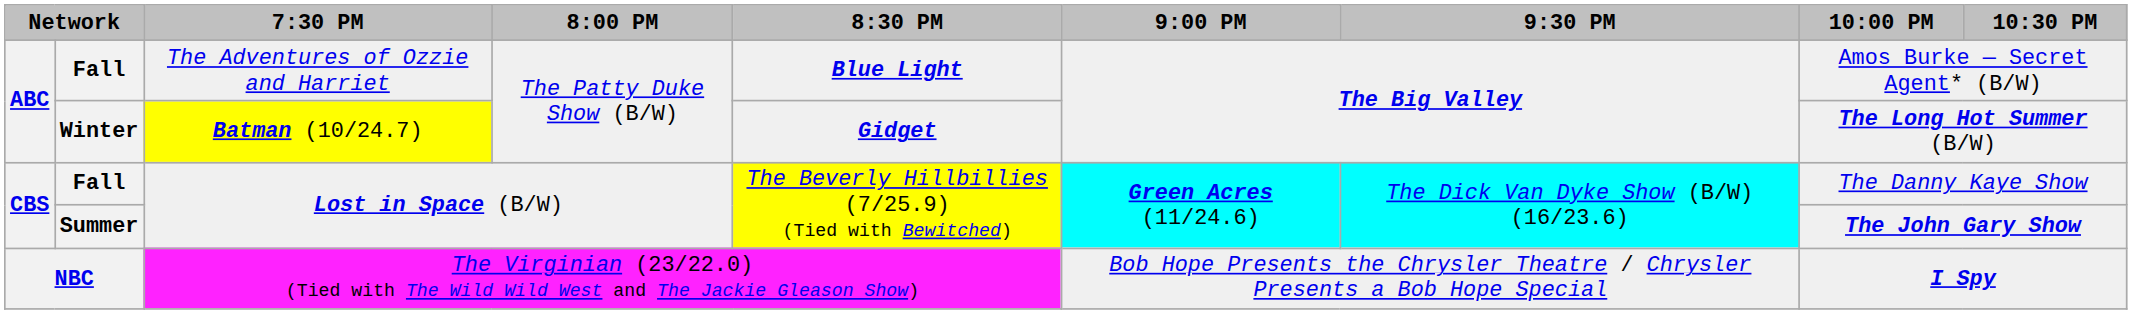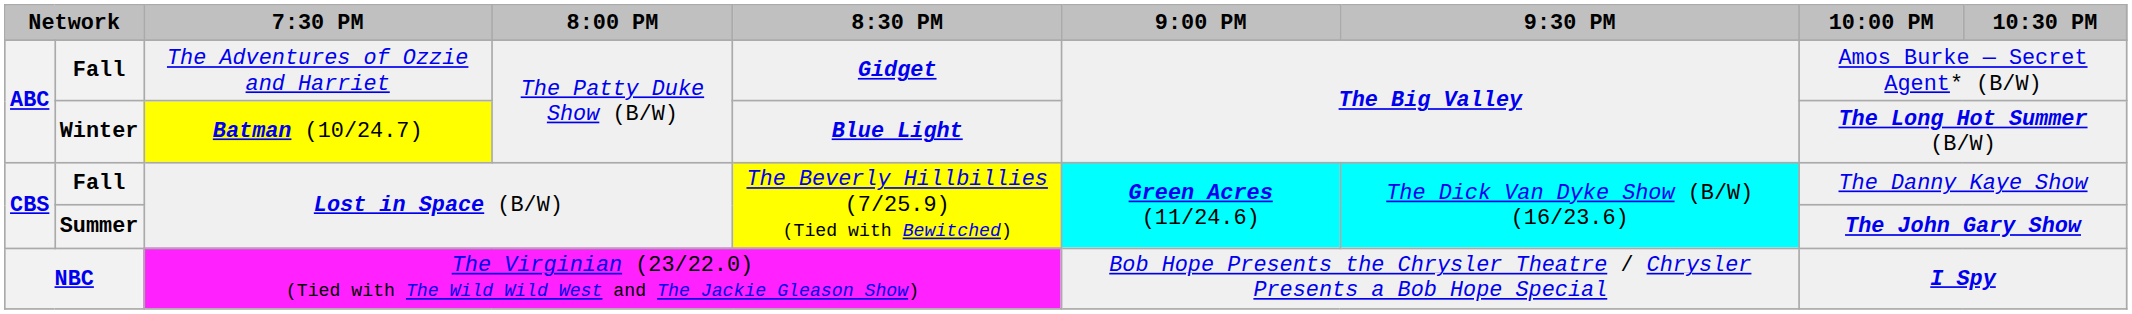Fall / The Adventures of Ozzie and Harriet | 8:30 PM: Blue Light -> Gidget
Winter | 8:30 PM: Gidget -> Blue Light
